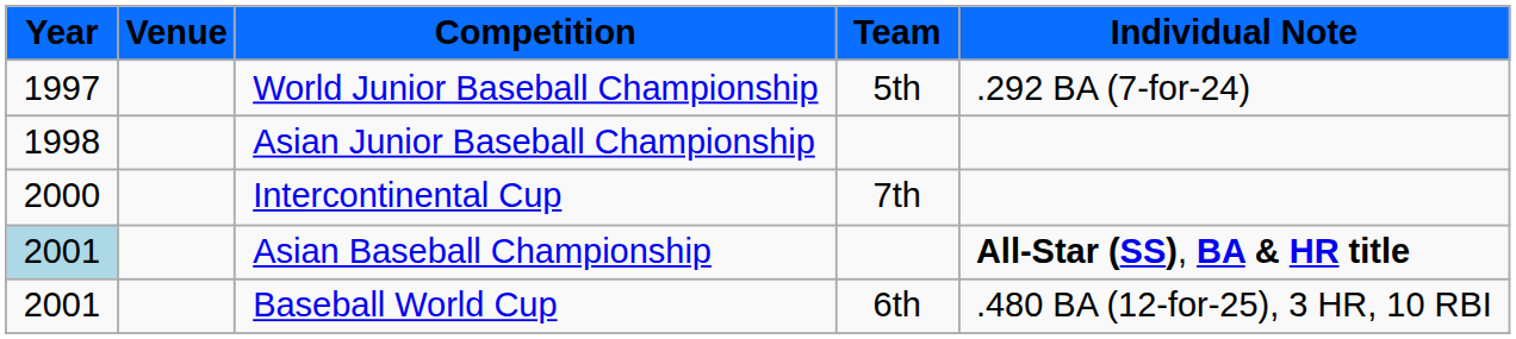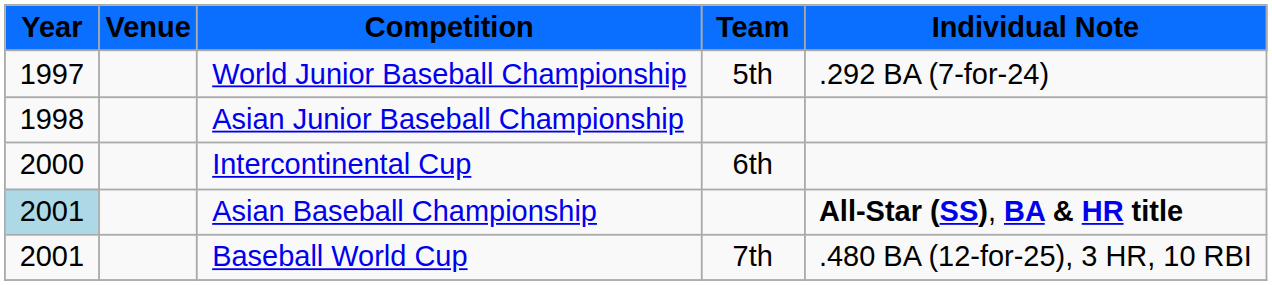Intercontinental Cup | Team: 7th -> 6th
Baseball World Cup | Team: 6th -> 7th
